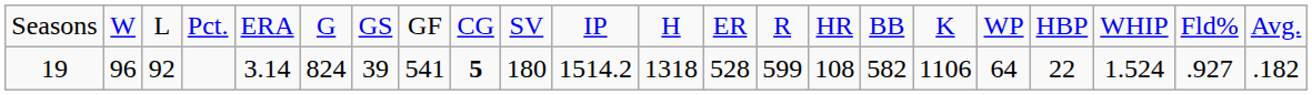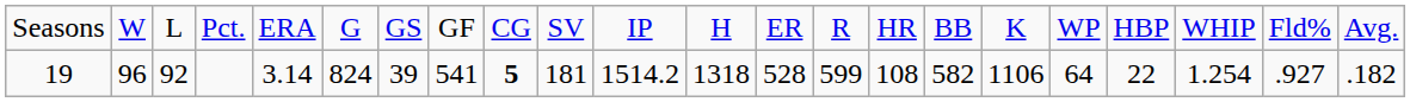19 | column 10: 180 -> 181
19 | column 20: 1.524 -> 1.254
